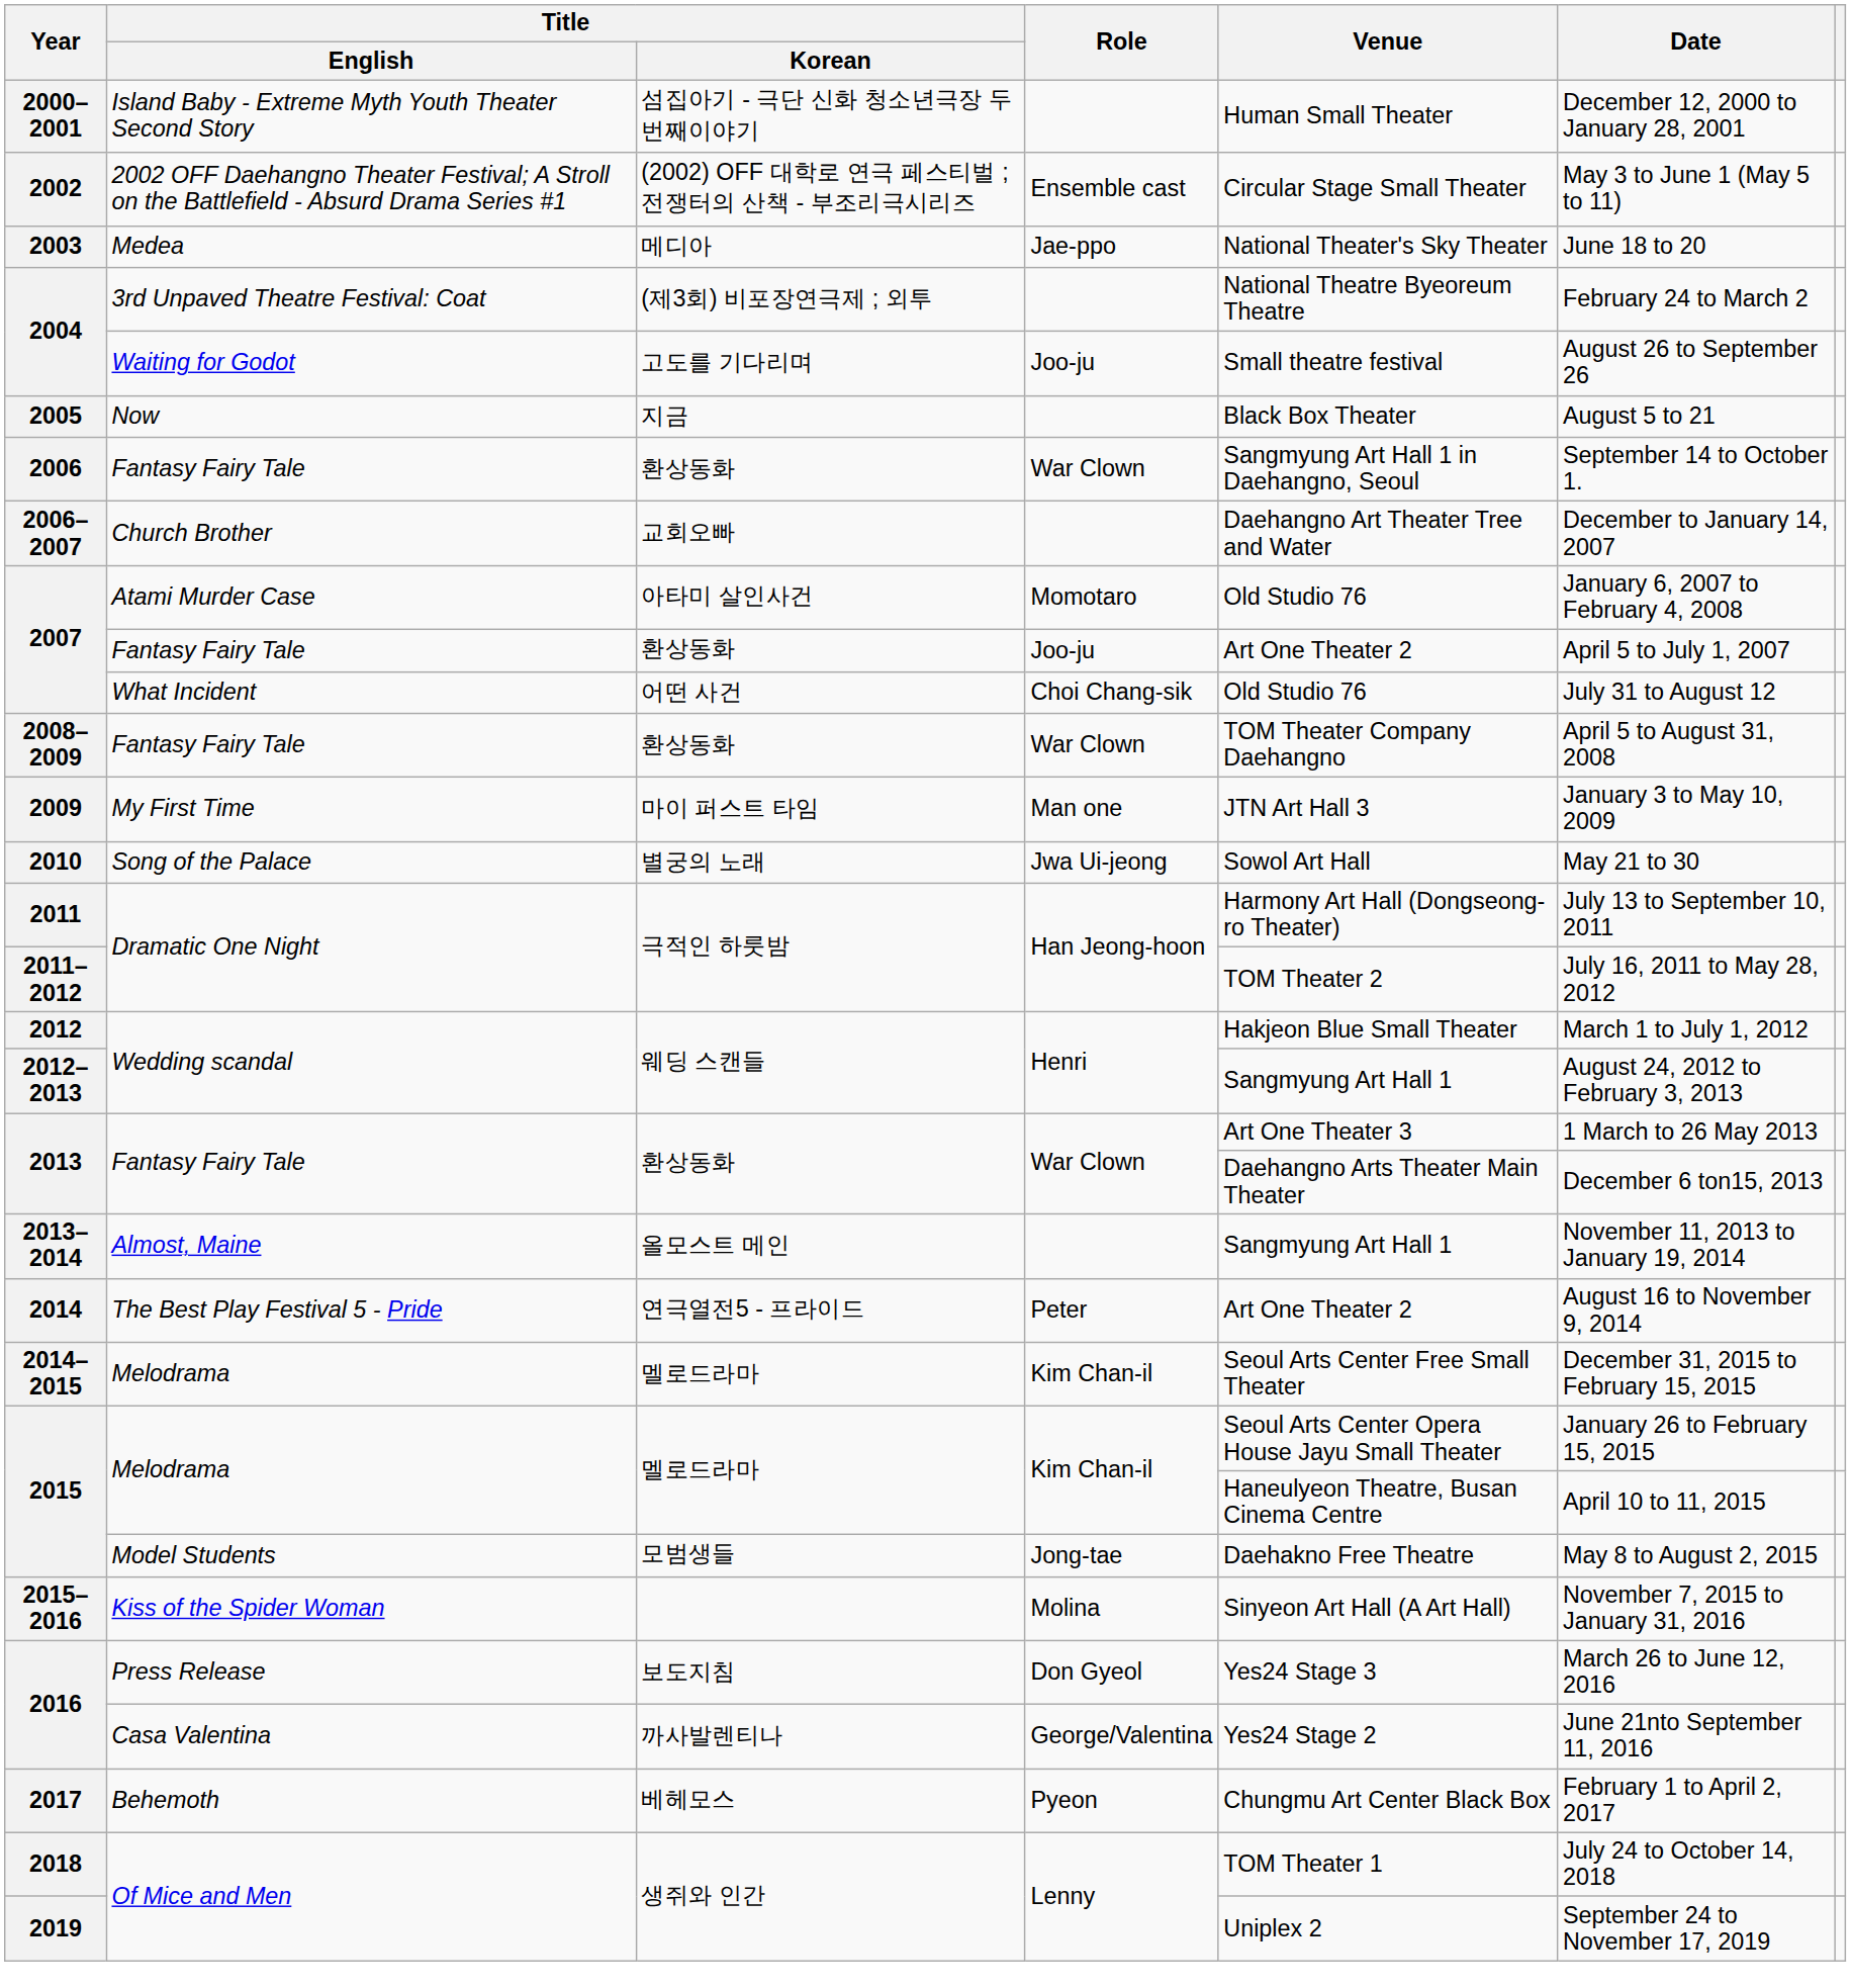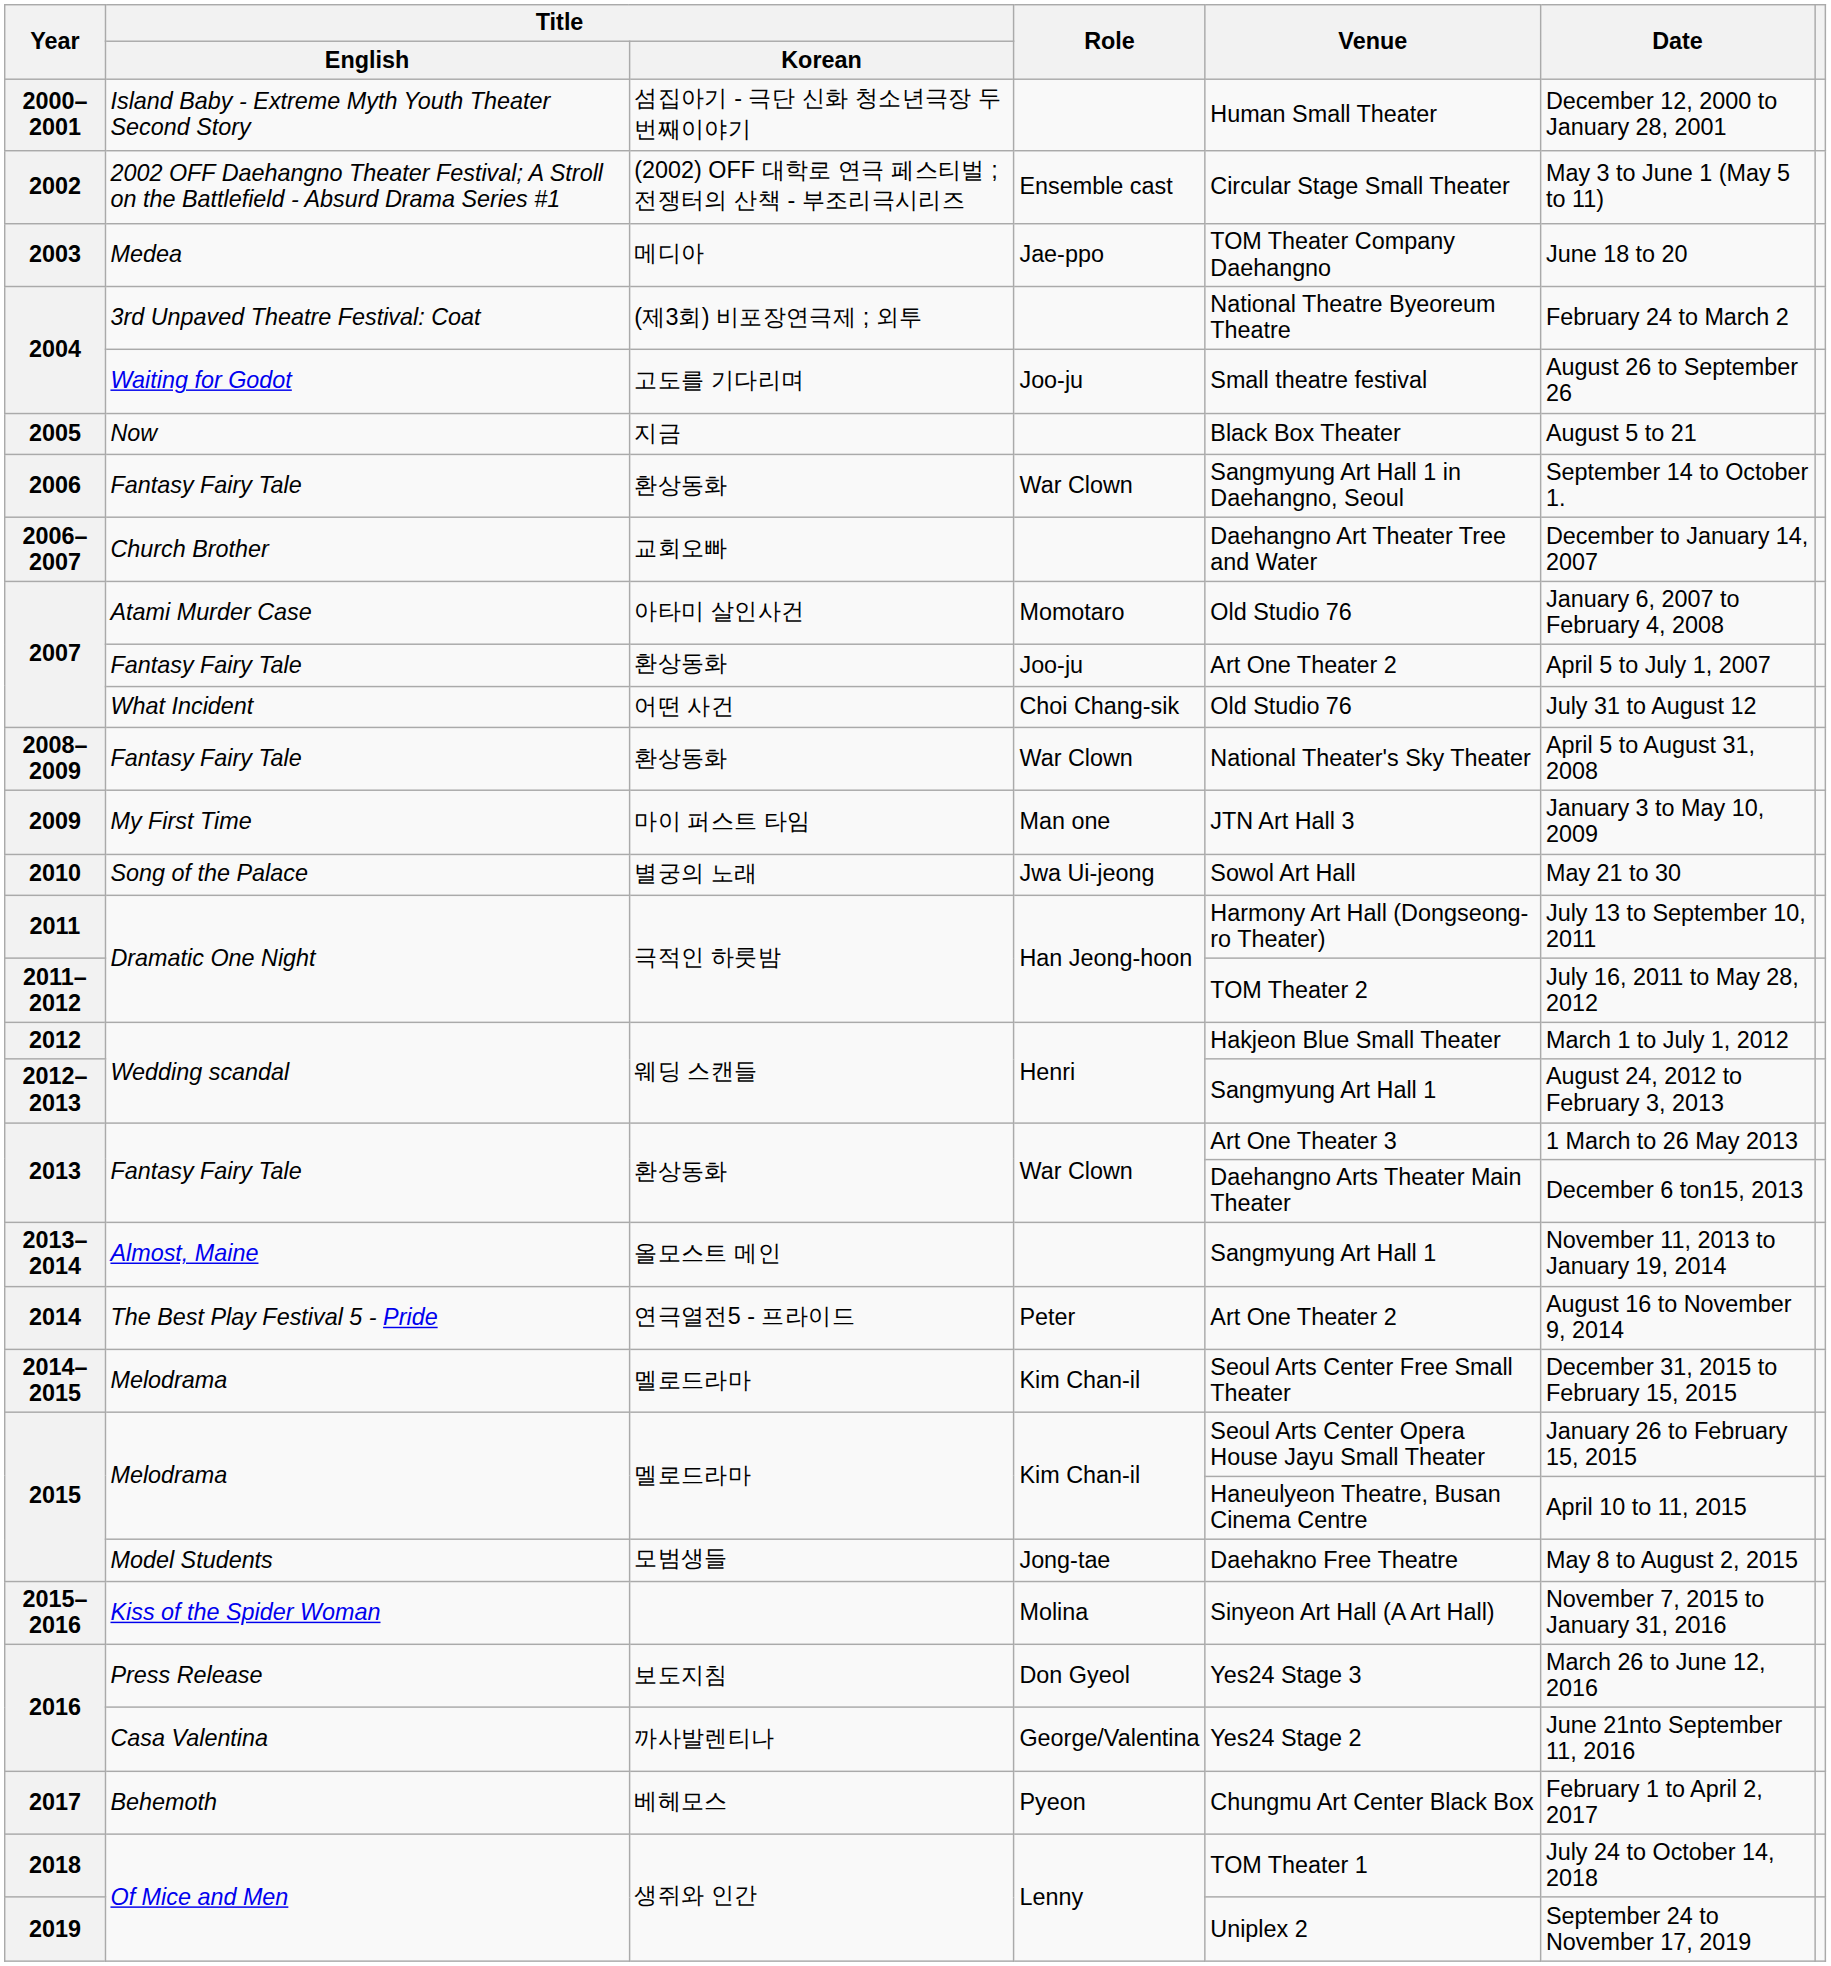2003 | Venue: National Theater's Sky Theater -> TOM Theater Company Daehangno
2008–2009 | Venue: TOM Theater Company Daehangno -> National Theater's Sky Theater
